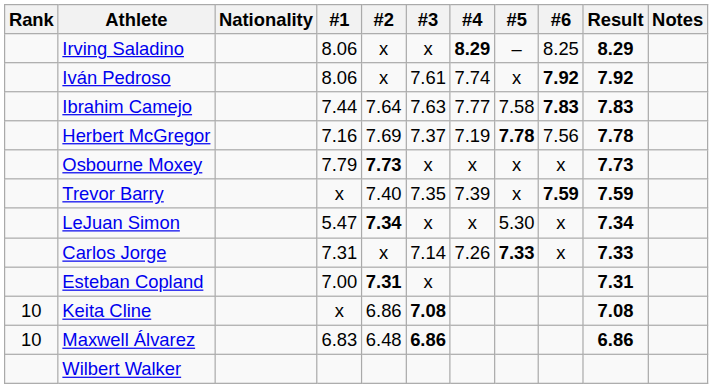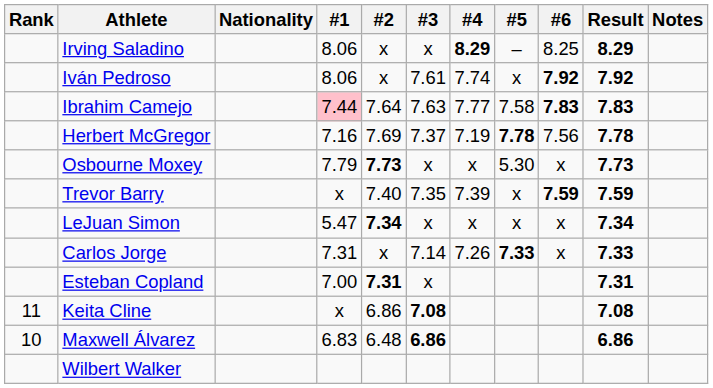Ibrahim Camejo | #1: no background -> pink background
Osbourne Moxey | #5: x -> 5.30
LeJuan Simon | #5: 5.30 -> x
Keita Cline | Rank: 10 -> 11
